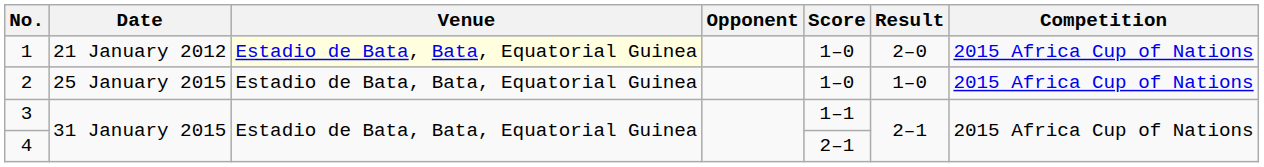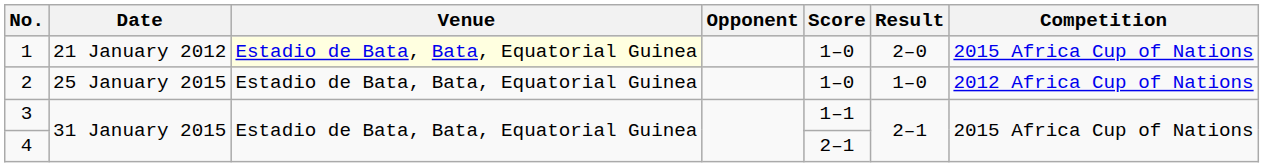2 | Competition: 2015 Africa Cup of Nations -> 2012 Africa Cup of Nations
